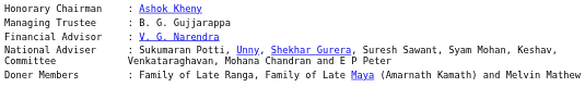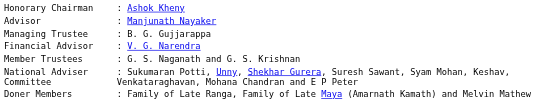+ row: Advisor | : Manjunath Nayaker
+ row: Member Trustees | : G. S. Naganath and G. S. Krishnan
